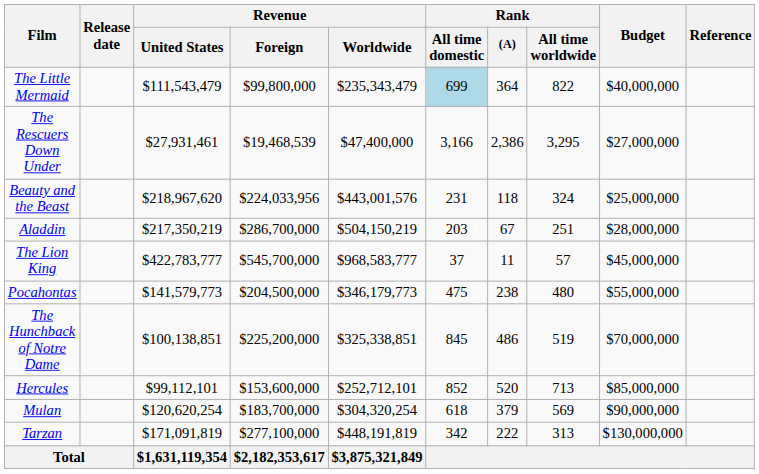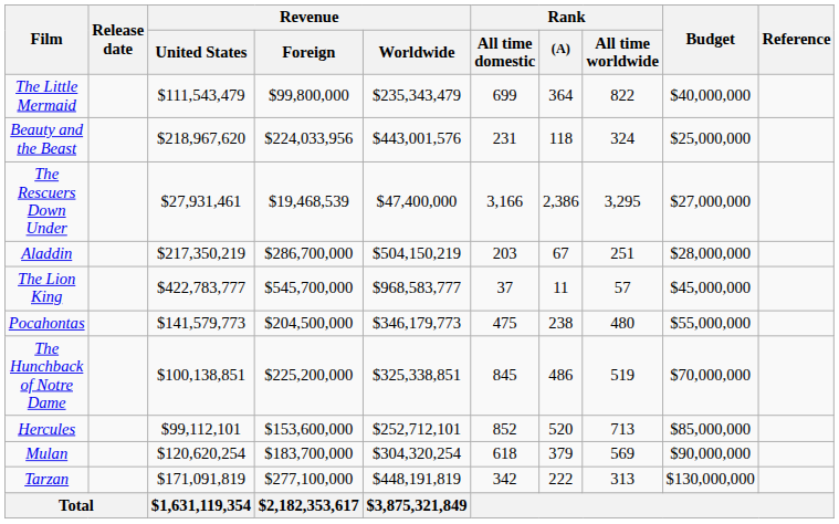The Little Mermaid | Rank / All time domestic: lightblue background -> no background
rows swapped: The Rescuers Down Under <-> Beauty and the Beast
